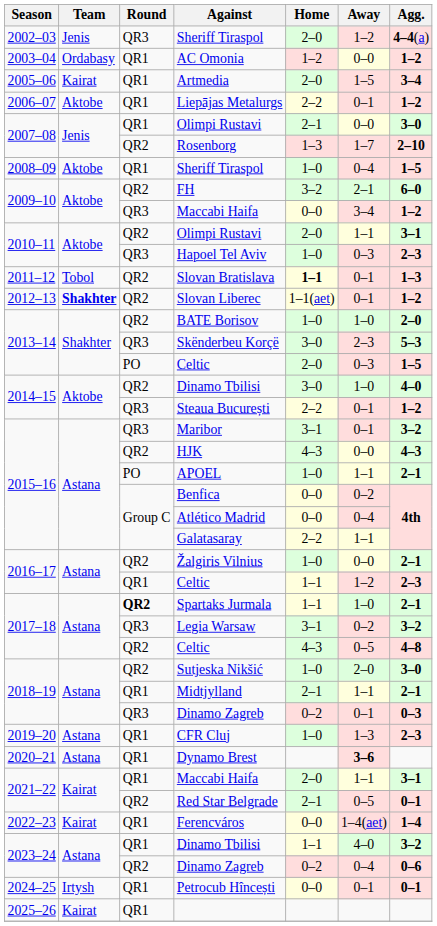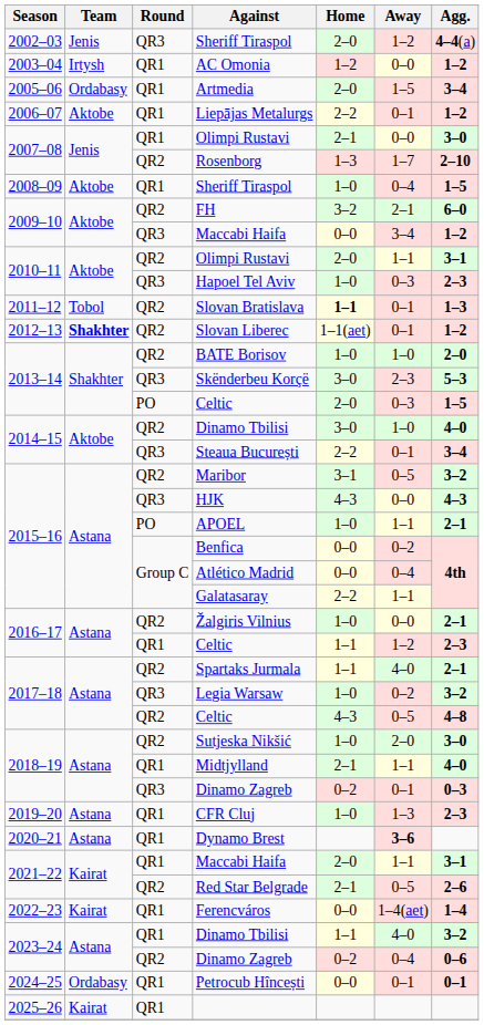AC Omonia | Team: Ordabasy -> Irtysh
Artmedia | Team: Kairat -> Ordabasy
Steaua București | Agg.: 1–2 -> 3–4
Maribor | Round: QR3 -> QR2
Maribor | Away: 0–1 -> 0–5
HJK | Round: QR2 -> QR3
Spartaks Jurmala | Round: bold -> normal
Spartaks Jurmala | Away: 1–0 -> 4–0
Legia Warsaw | Home: 3–1 -> 1–0
Midtjylland | Agg.: 2–1 -> 4–0
Red Star Belgrade | Agg.: 0–1 -> 2–6
Petrocub Hîncești | Team: Irtysh -> Ordabasy
